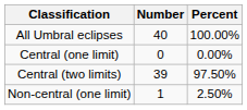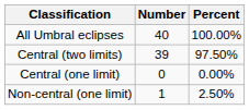rows swapped: Central (two limits) <-> Central (one limit)
